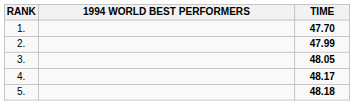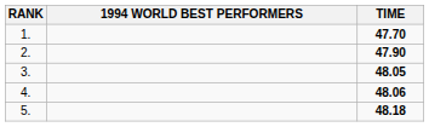2. | TIME: 47.99 -> 47.90
4. | TIME: 48.17 -> 48.06
